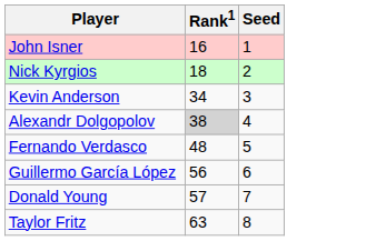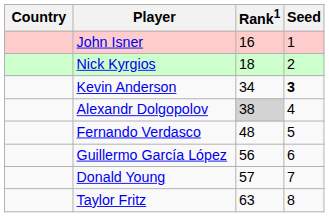+ column: Country
Kevin Anderson | Seed: normal -> bold
